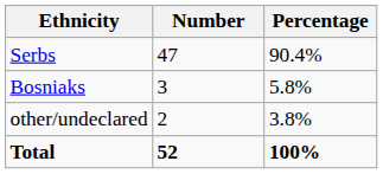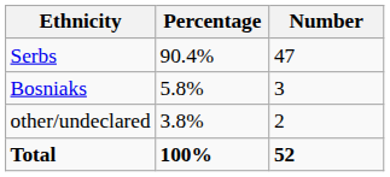columns swapped: Number <-> Percentage
